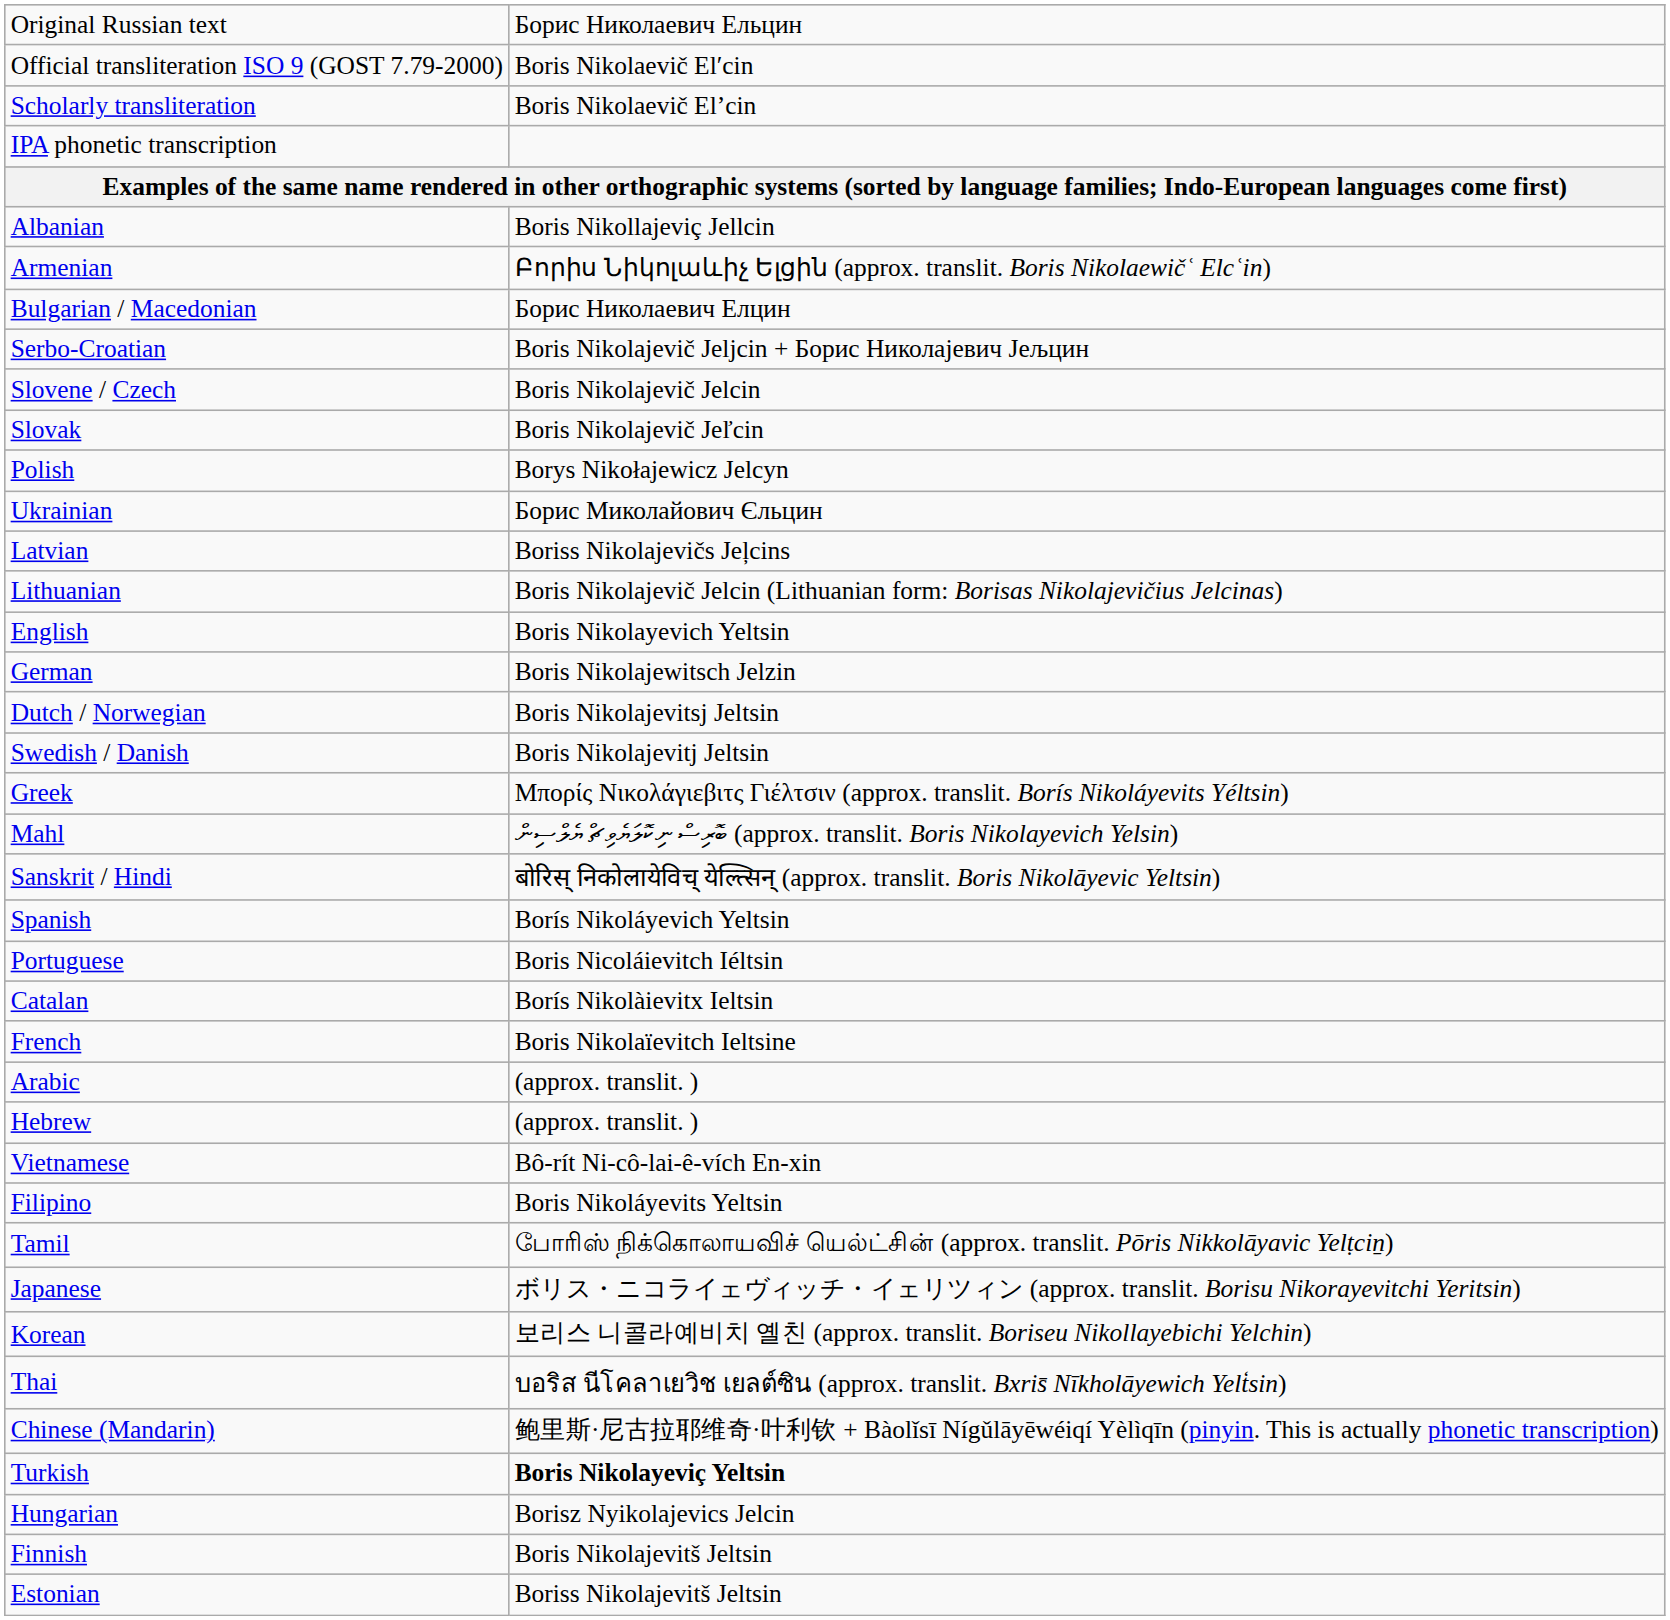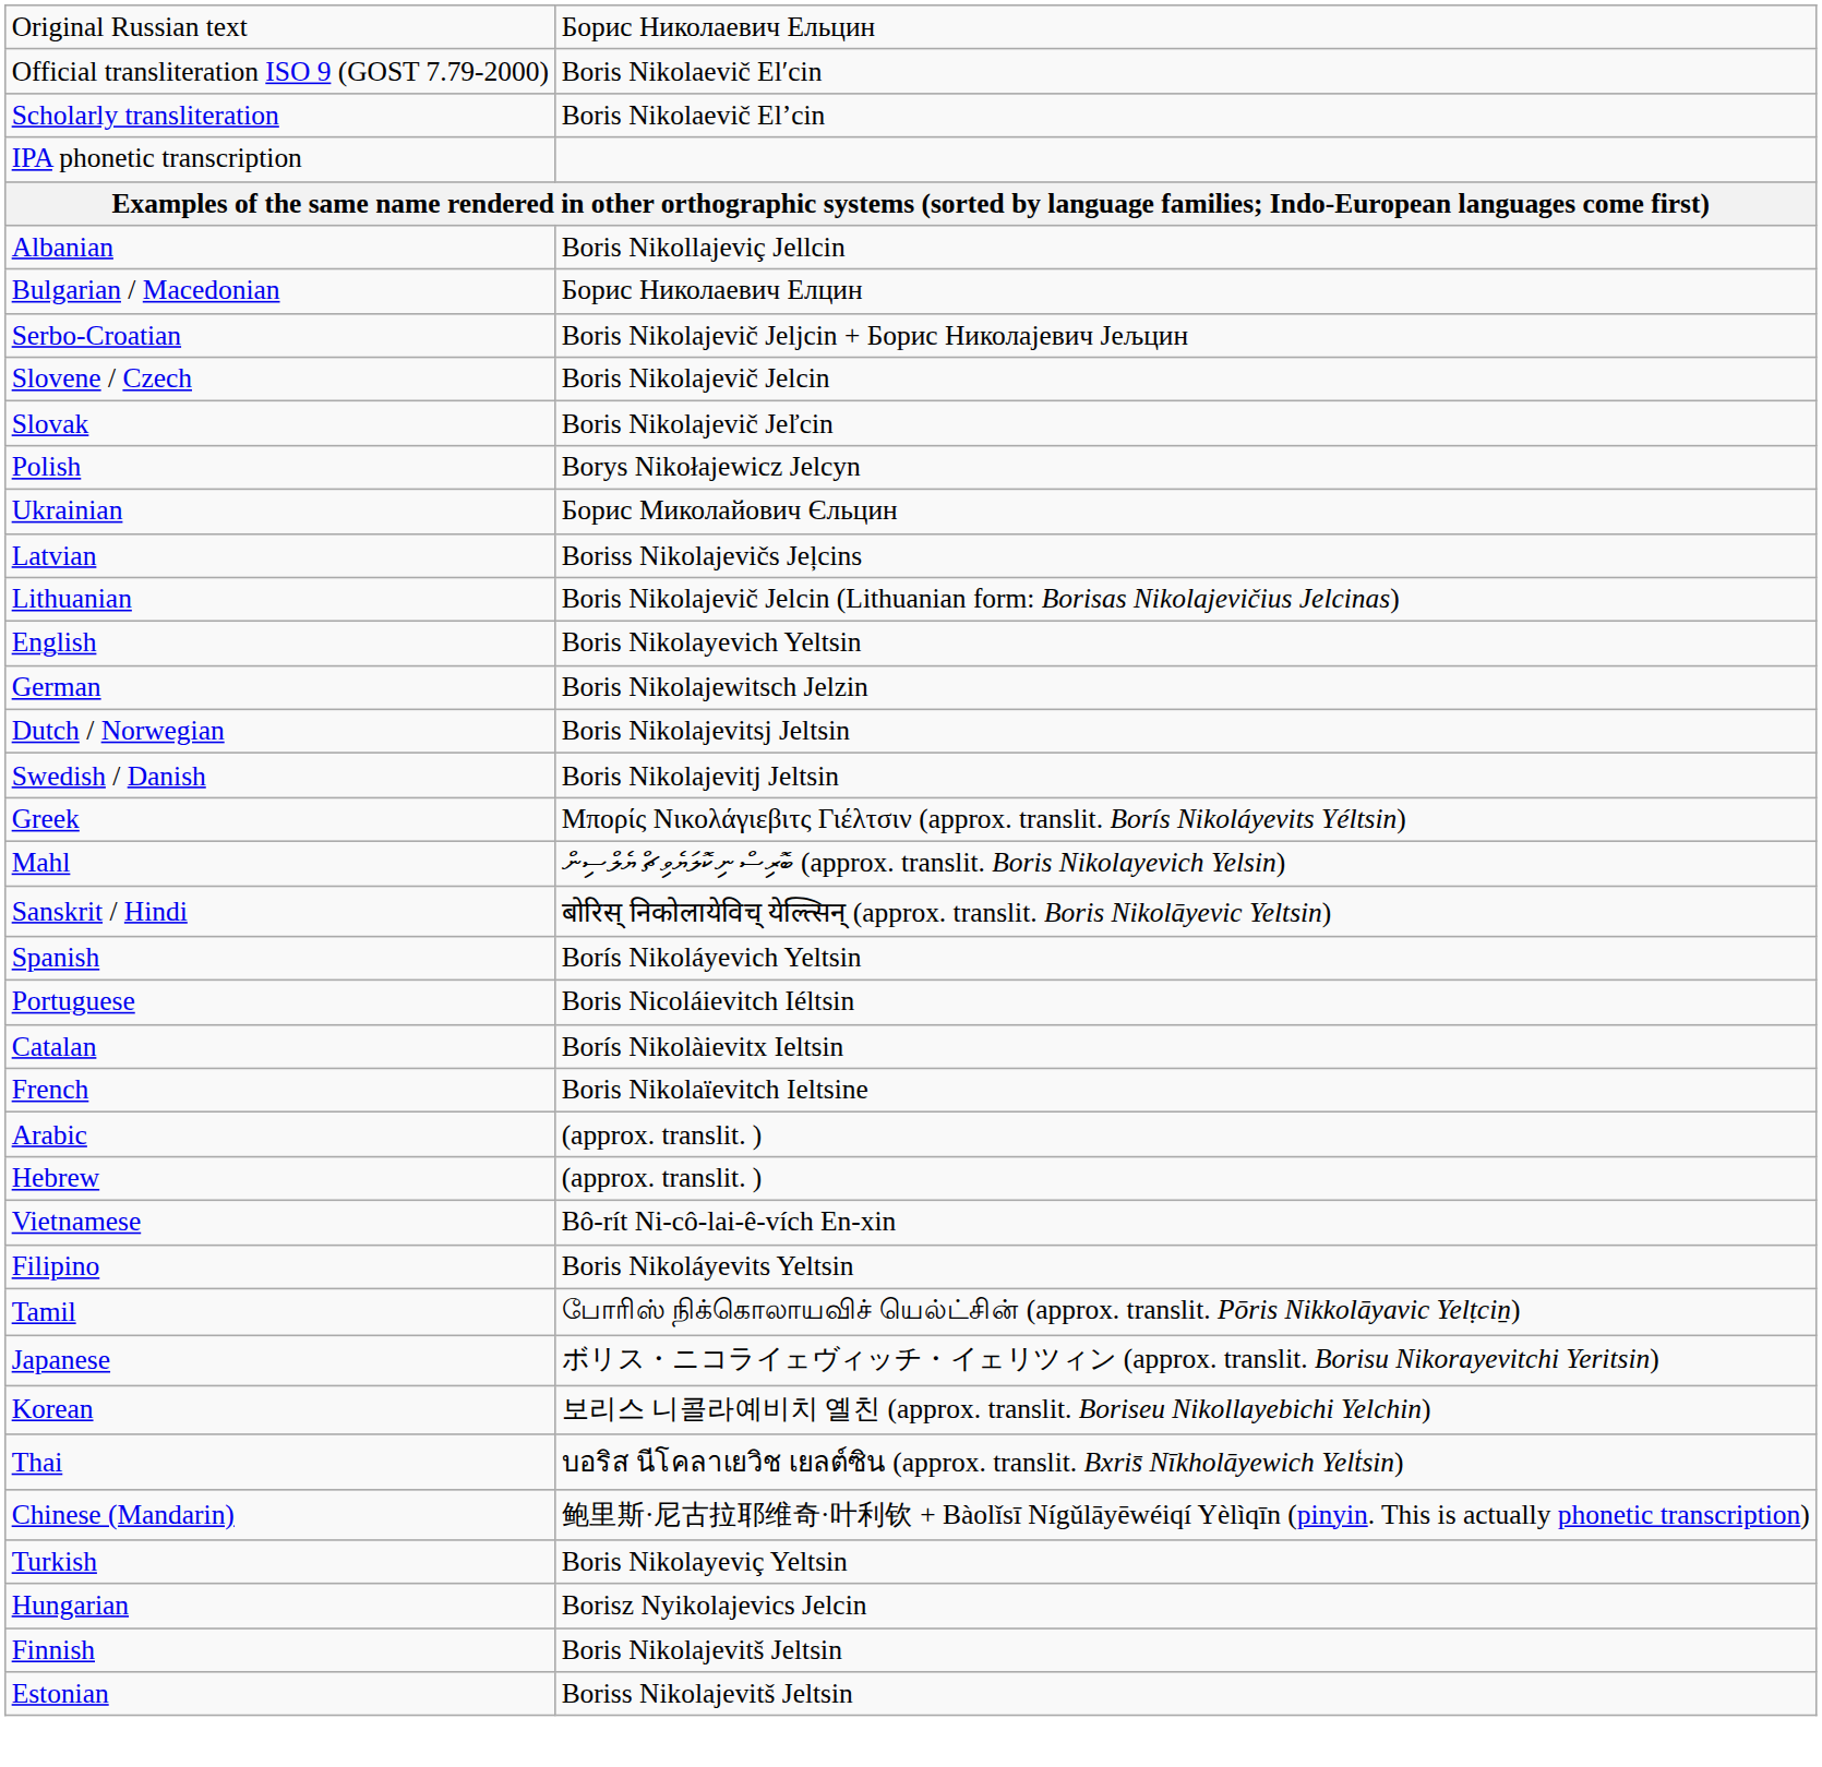- row: Armenian | Բորիս Նիկոլաևիչ Ելցին (approx. translit. Boris Nikolaewičʿ Elcʿin)
Turkish | column 2: bold -> normal
